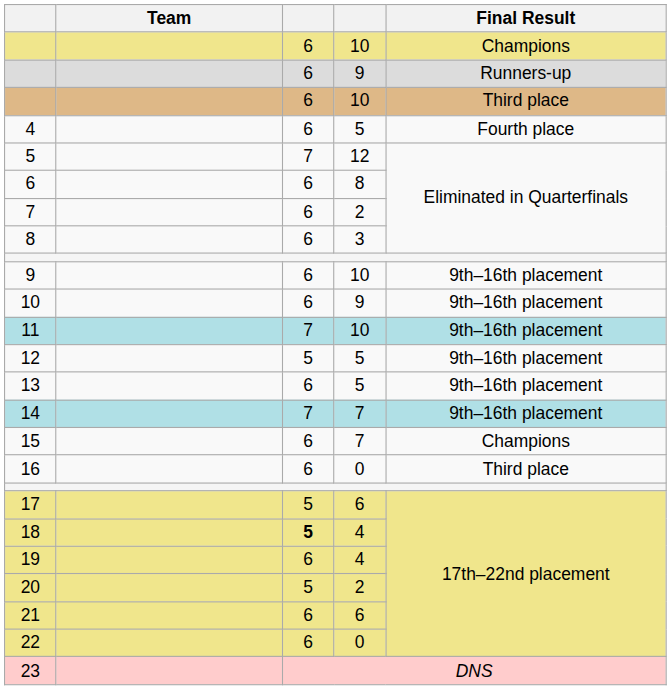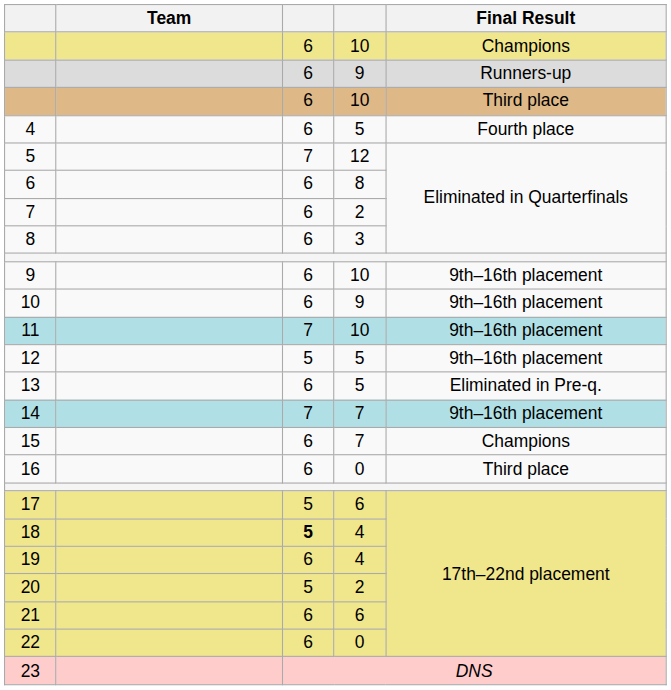13 | Final Result: 9th–16th placement -> Eliminated in Pre-q.
